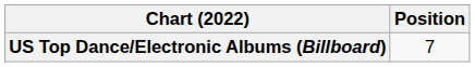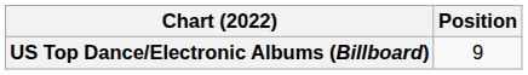US Top Dance/Electronic Albums (Billboard) | Position: 7 -> 9
